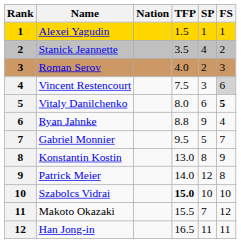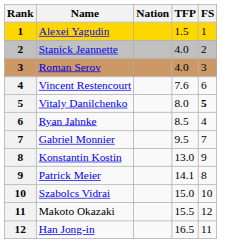- column: SP | 1 | 4 | 2 | 3 | 6 | 9 | 5 | 8 | 12 | 10 | 7 | 11
Stanick Jeannette | TFP: 3.5 -> 4.0
Vincent Restencourt | TFP: 7.5 -> 7.6
Vincent Restencourt | FS: lightgrey background -> no background
Ryan Jahnke | TFP: 8.8 -> 8.5
Patrick Meier | TFP: 14.0 -> 14.1
Szabolcs Vidrai | TFP: bold -> normal
